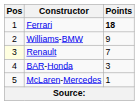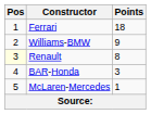Ferrari | Points: bold -> normal
Renault | Points: 7 -> 8
